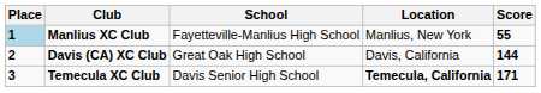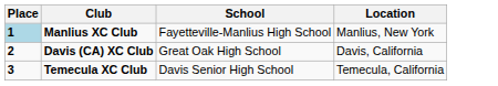- column: Score | 55 | 144 | 171
Temecula XC Club | Location: bold -> normal
